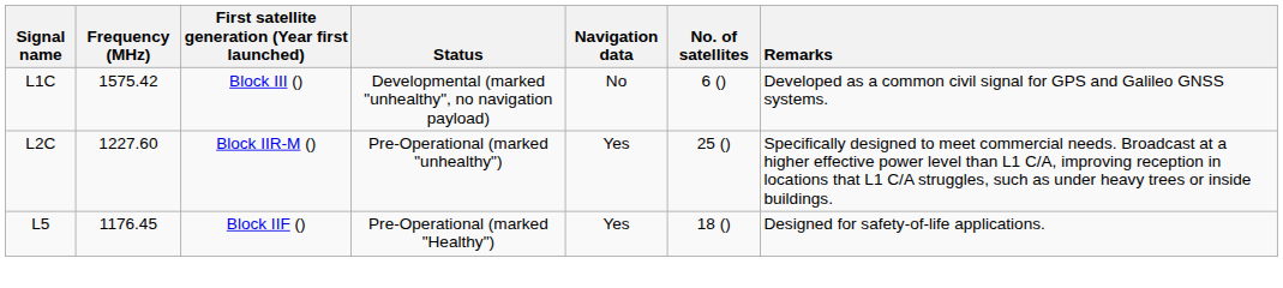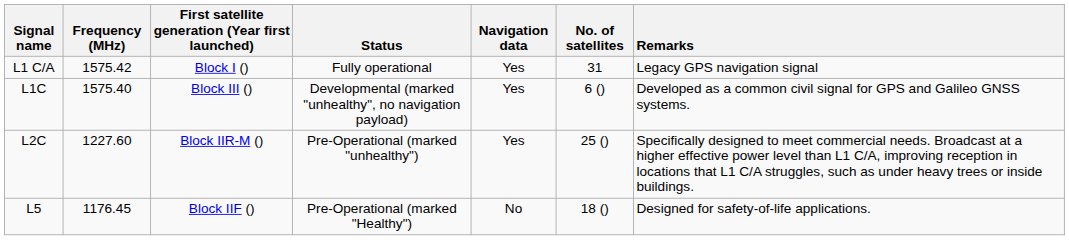+ row: L1 C/A | 1575.42 | Block I () | Fully operational | Yes | 31 | Legacy GPS navigation signal
L1C | Frequency (MHz): 1575.42 -> 1575.40
L1C | Navigation data: No -> Yes
L5 | Navigation data: Yes -> No
